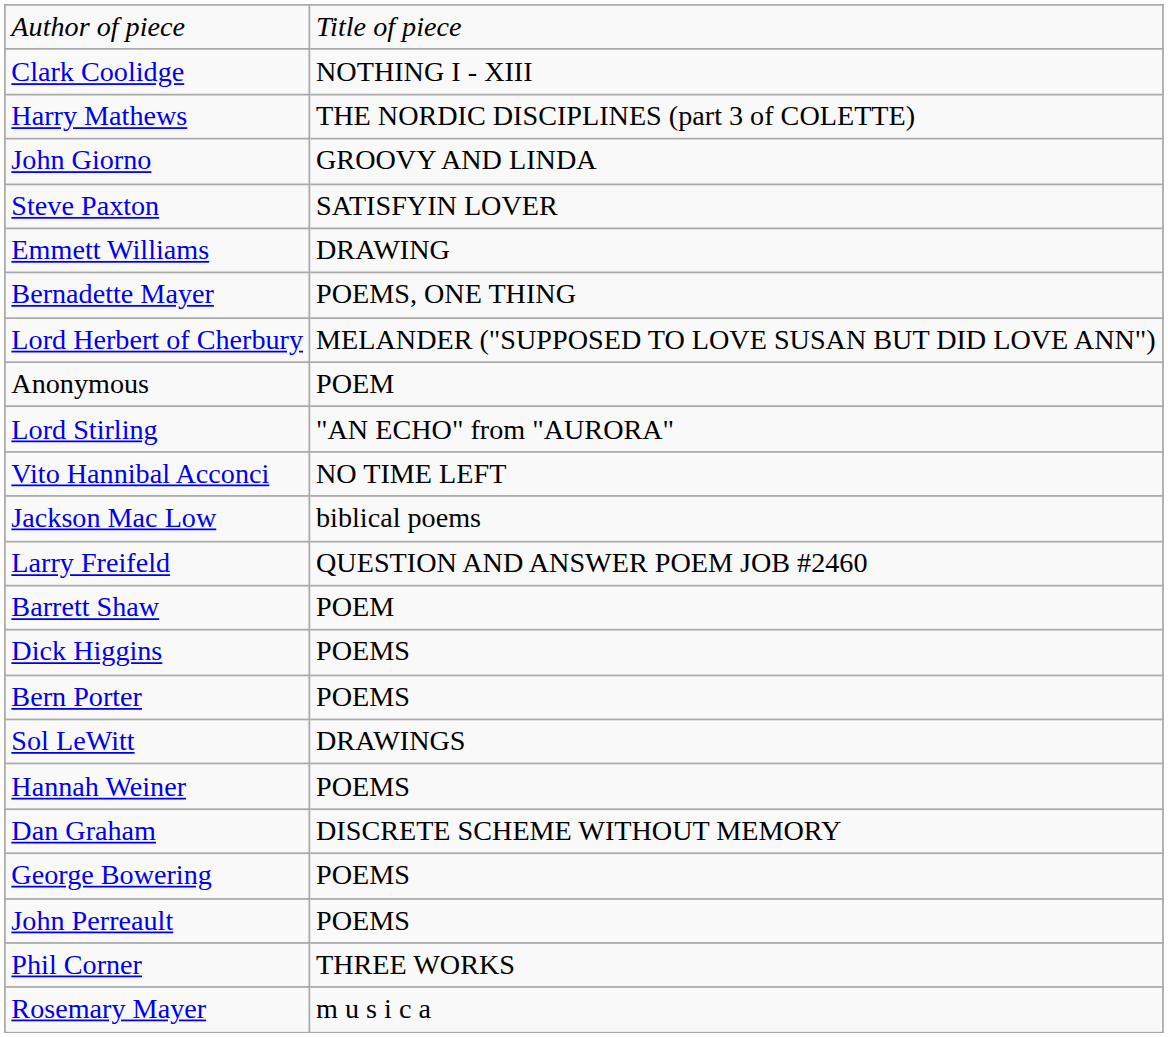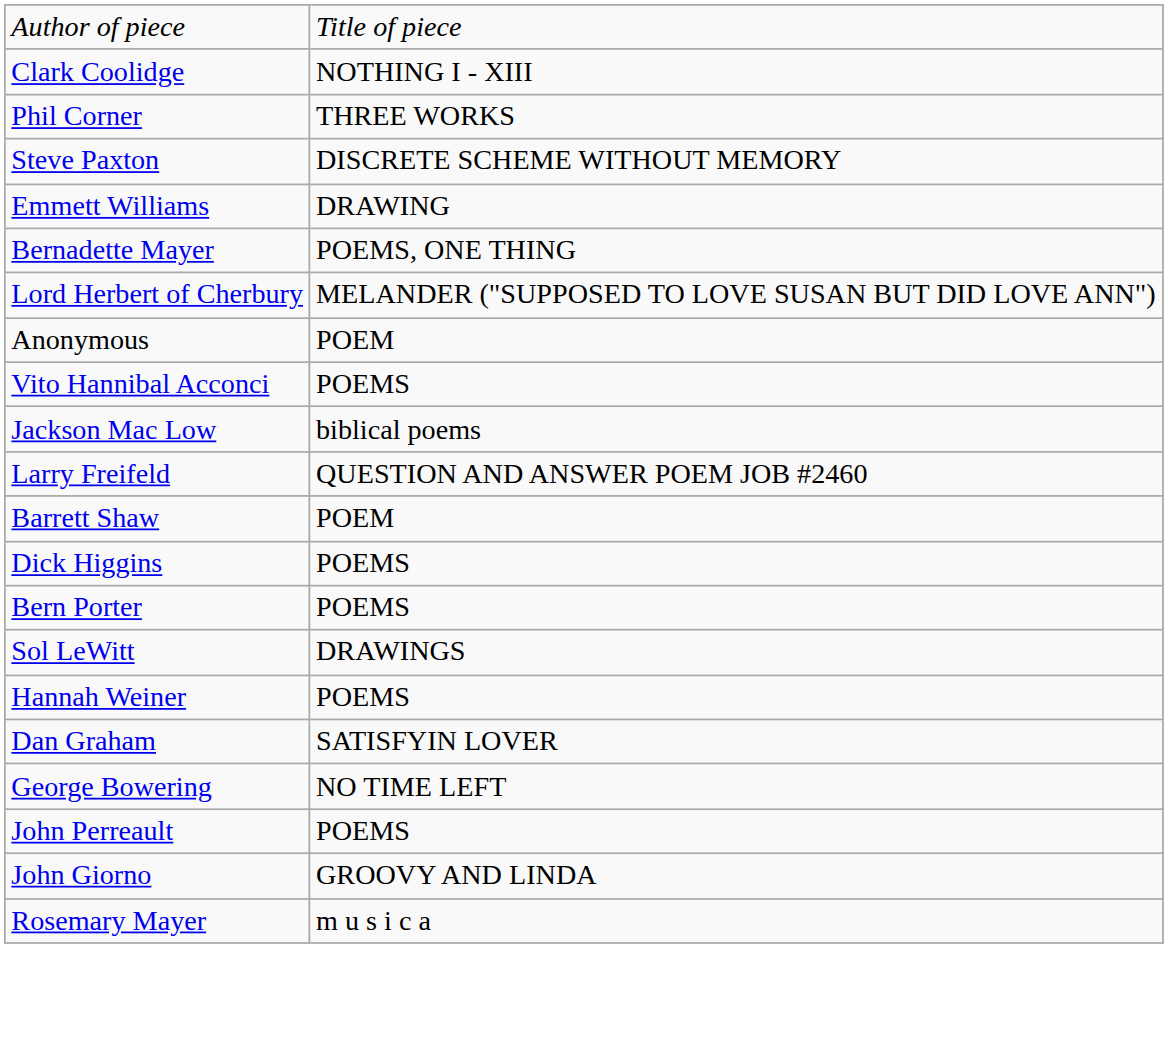- row: Harry Mathews | THE NORDIC DISCIPLINES (part 3 of COLETTE)
rows swapped: John Giorno <-> Phil Corner
Steve Paxton | column 2: SATISFYIN LOVER -> DISCRETE SCHEME WITHOUT MEMORY
- row: Lord Stirling | "AN ECHO" from "AURORA"
Vito Hannibal Acconci | column 2: NO TIME LEFT -> POEMS
Dan Graham | column 2: DISCRETE SCHEME WITHOUT MEMORY -> SATISFYIN LOVER
George Bowering | column 2: POEMS -> NO TIME LEFT
